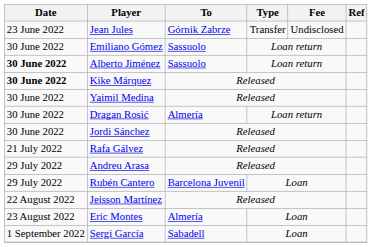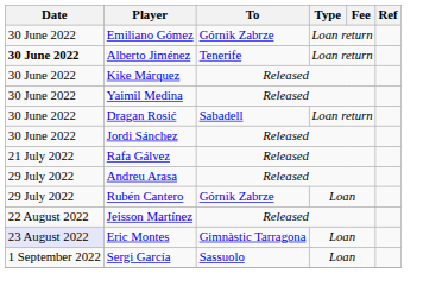- row: 23 June 2022 | Jean Jules | Górnik Zabrze | Transfer | Undisclosed
Emiliano Gómez | To: Sassuolo -> Górnik Zabrze
Alberto Jiménez | To: Sassuolo -> Tenerife
Kike Márquez | Date: bold -> normal
Dragan Rosić | To: Almería -> Sabadell
Rubén Cantero | To: Barcelona Juvenil -> Górnik Zabrze
Eric Montes | Date: no background -> lavender background
Eric Montes | To: Almería -> Gimnàstic Tarragona
Sergi García | To: Sabadell -> Sassuolo
